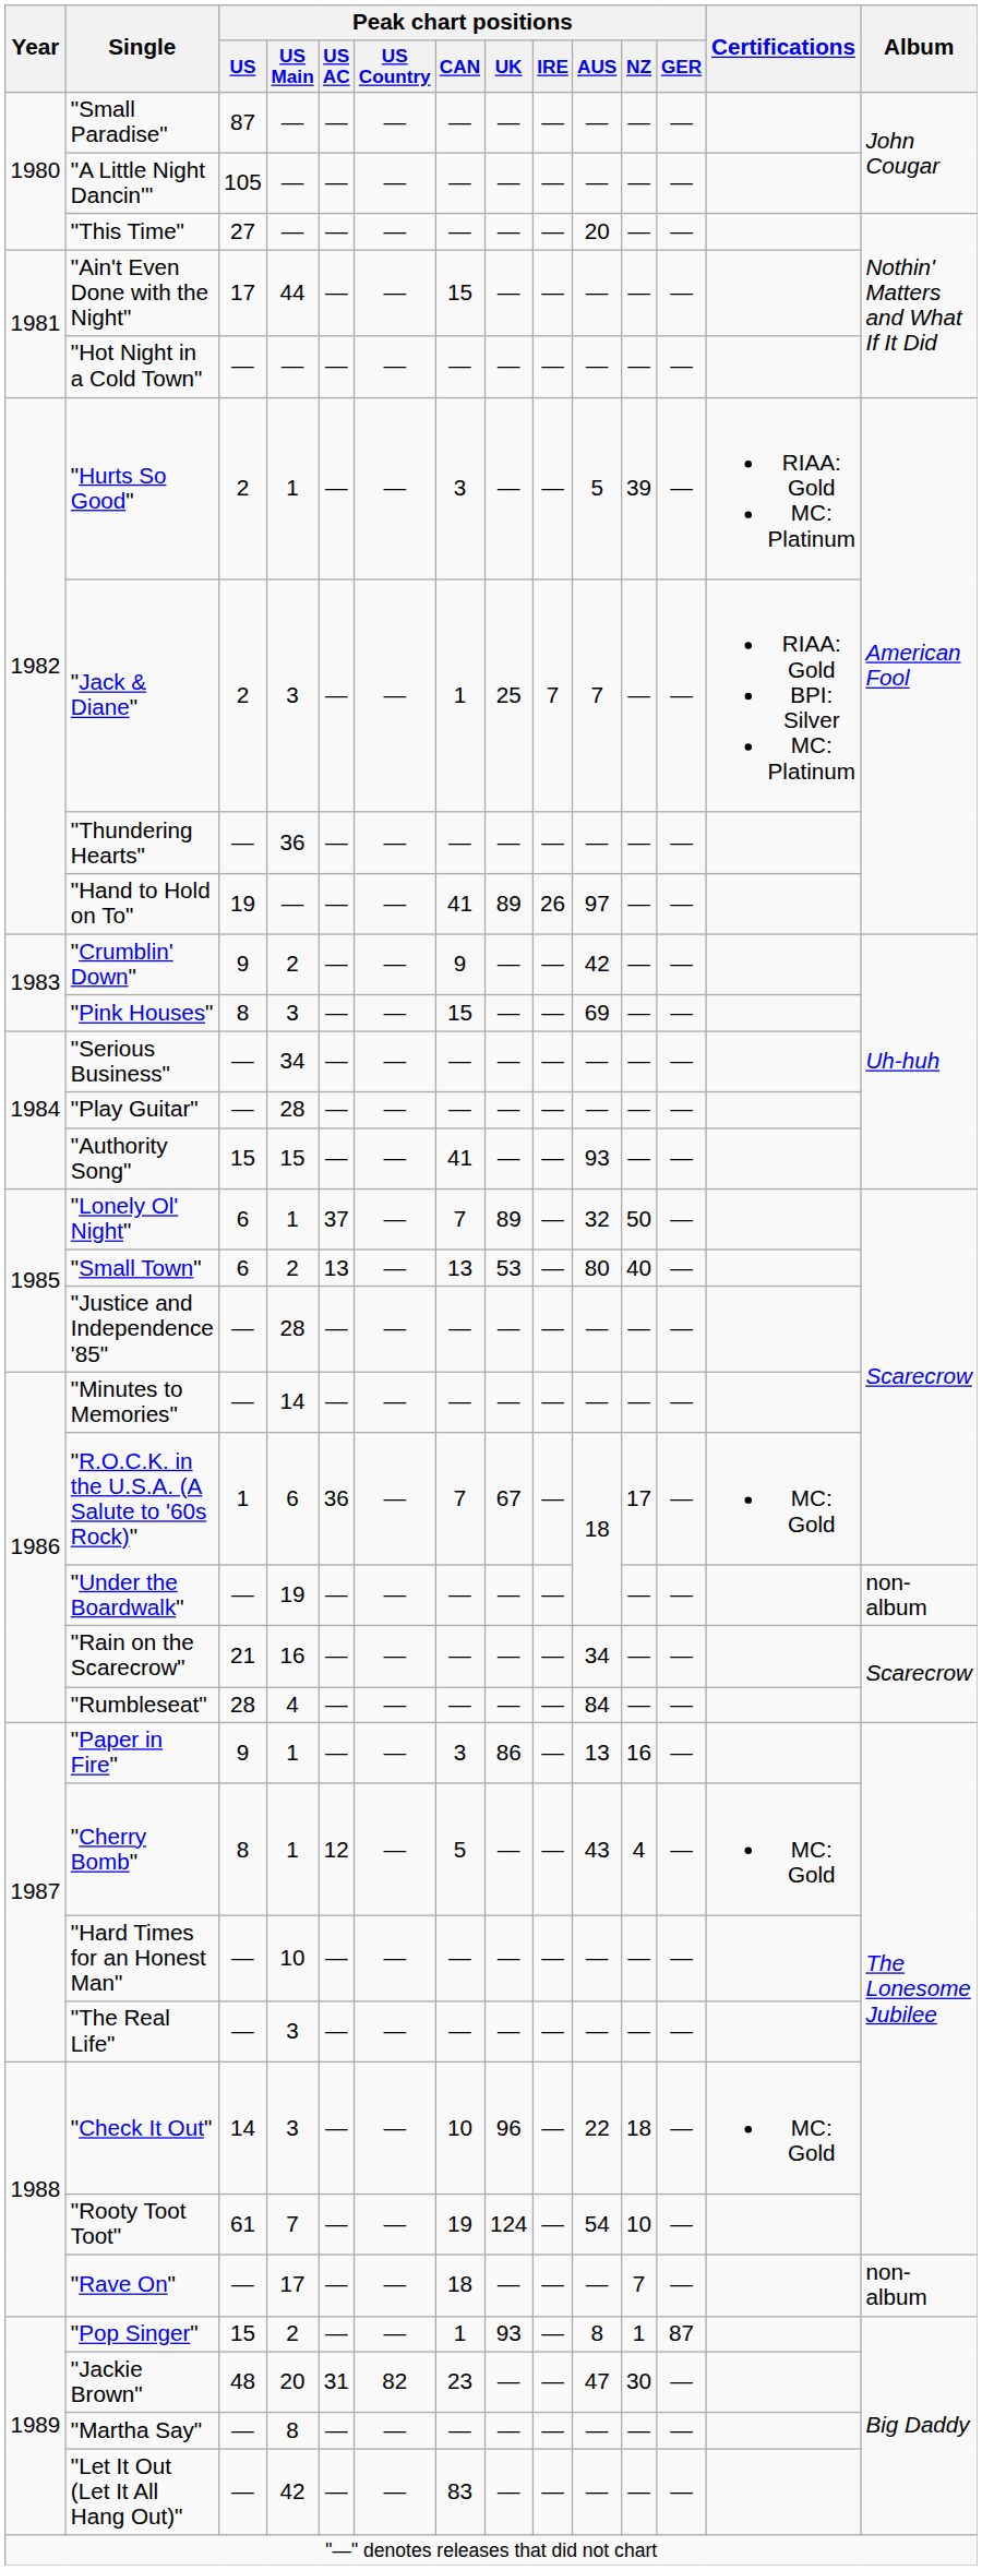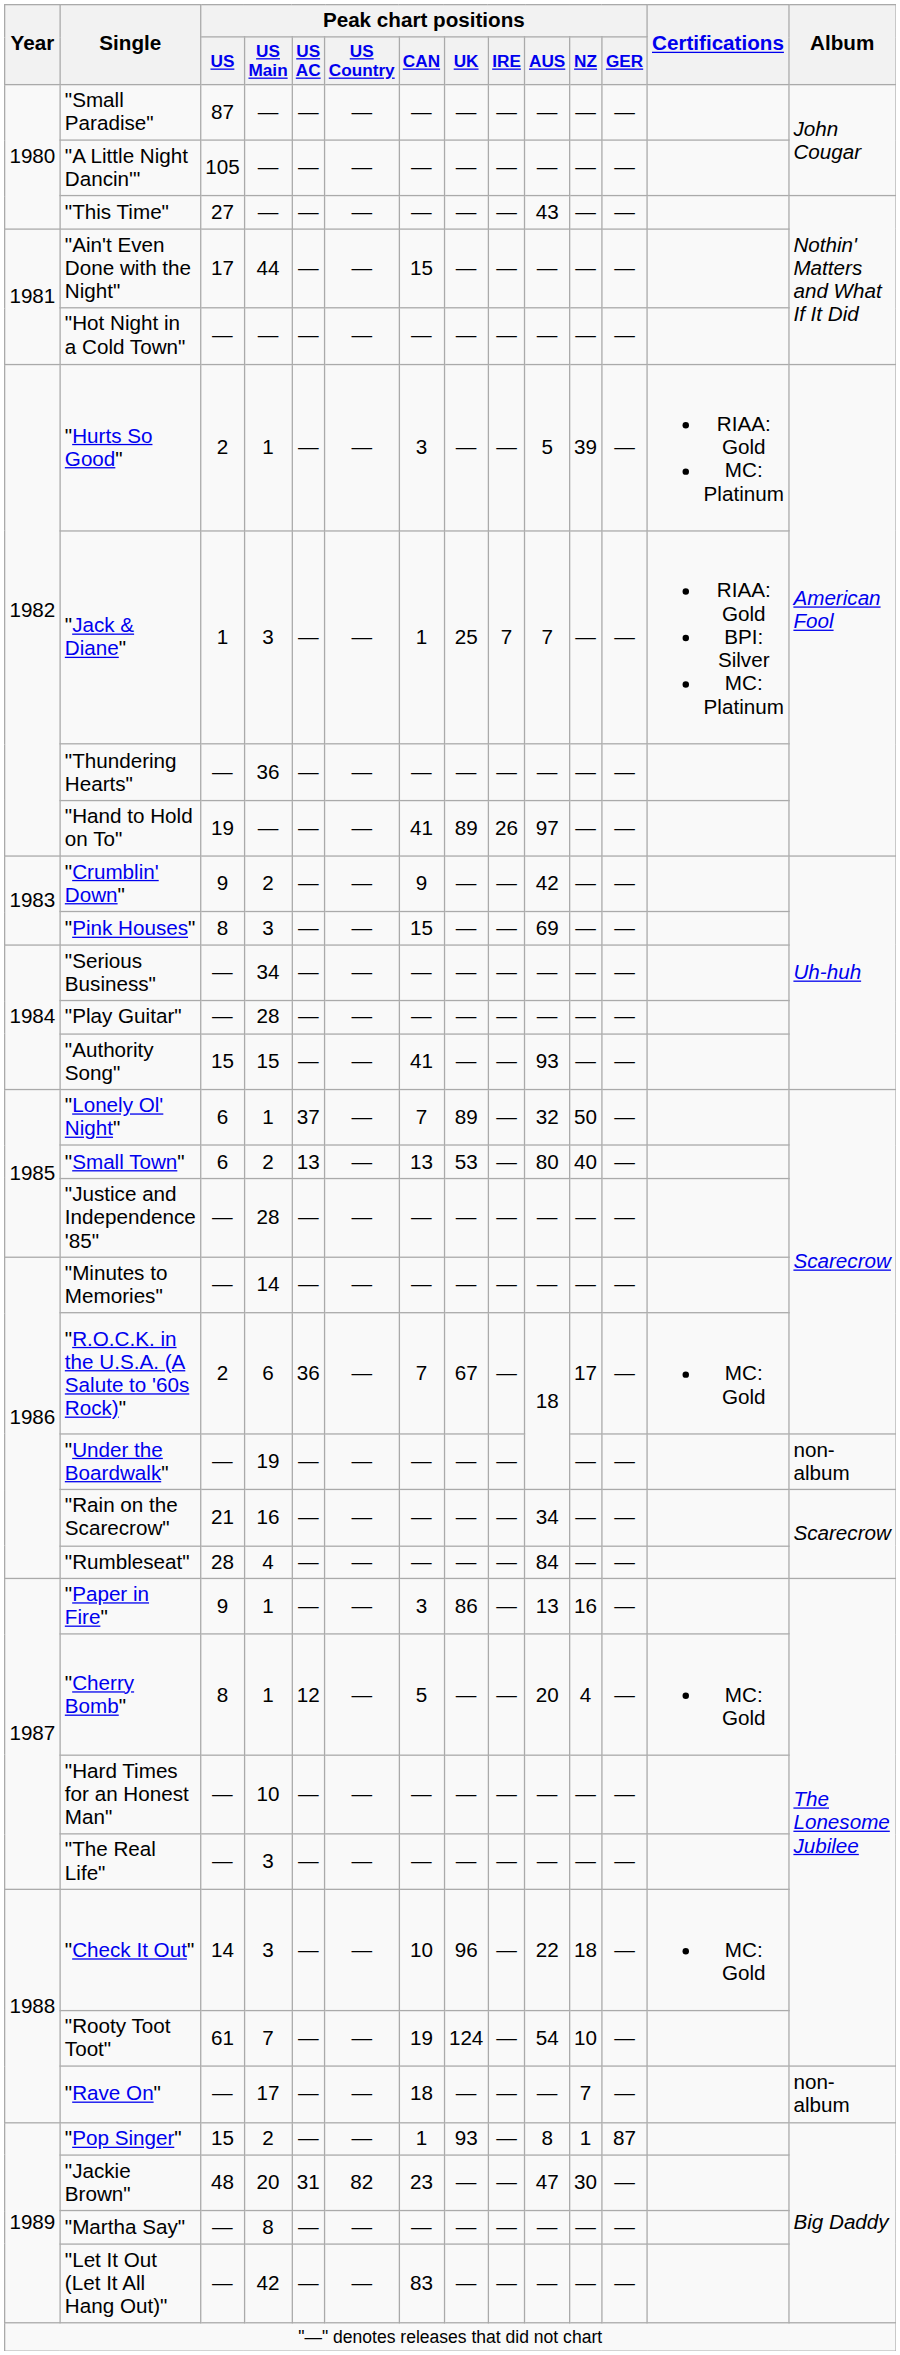"This Time" | Peak chart positions / AUS: 20 -> 43
"Jack & Diane" | Peak chart positions / US: 2 -> 1
"R.O.C.K. in the U.S.A. (A Salute to '60s Rock)" | Peak chart positions / US: 1 -> 2
"Cherry Bomb" | Peak chart positions / AUS: 43 -> 20
